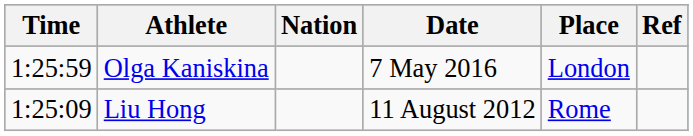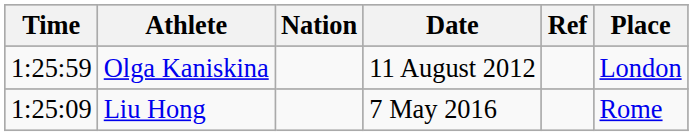columns swapped: Place <-> Ref
Olga Kaniskina | Date: 7 May 2016 -> 11 August 2012
Liu Hong | Date: 11 August 2012 -> 7 May 2016
